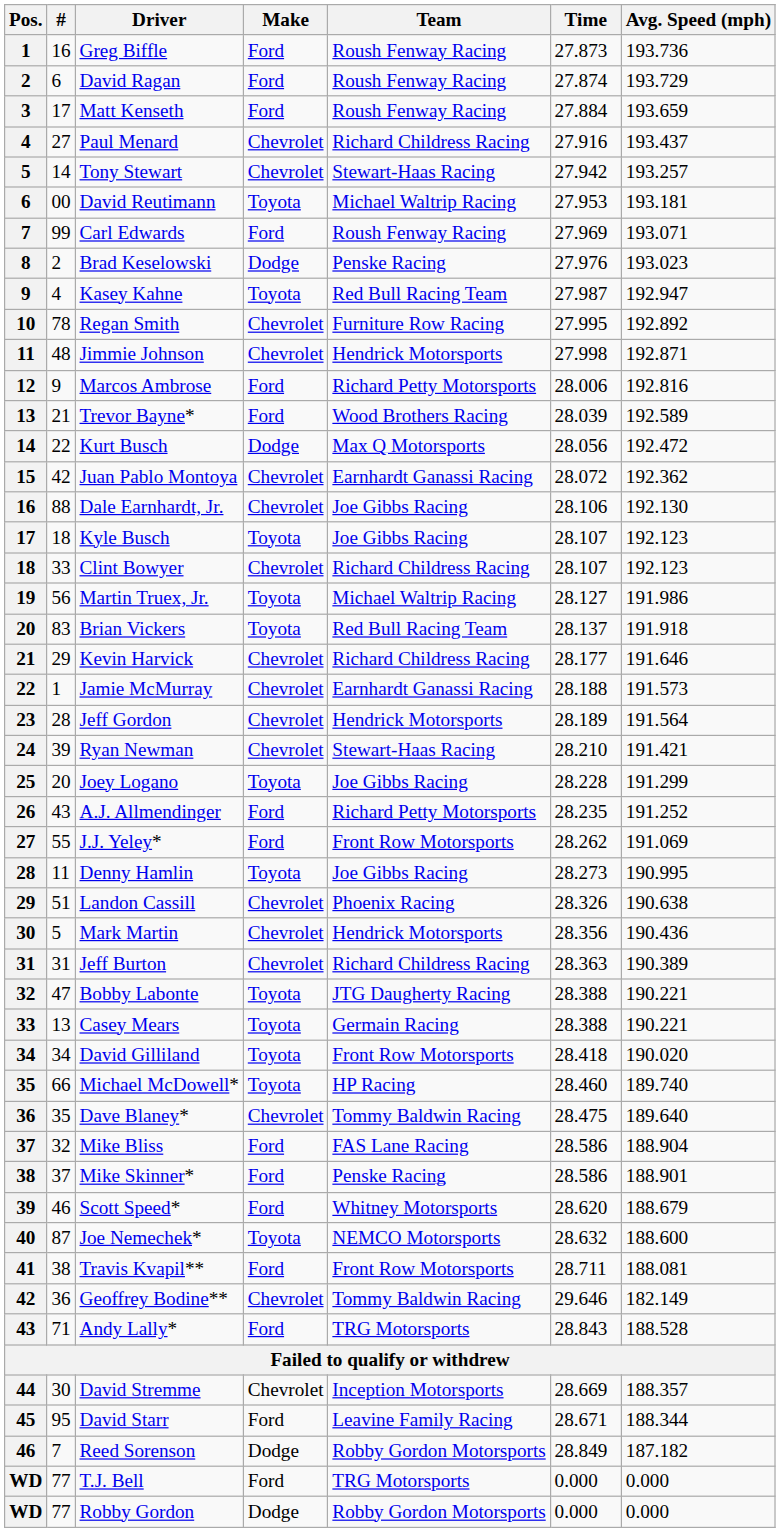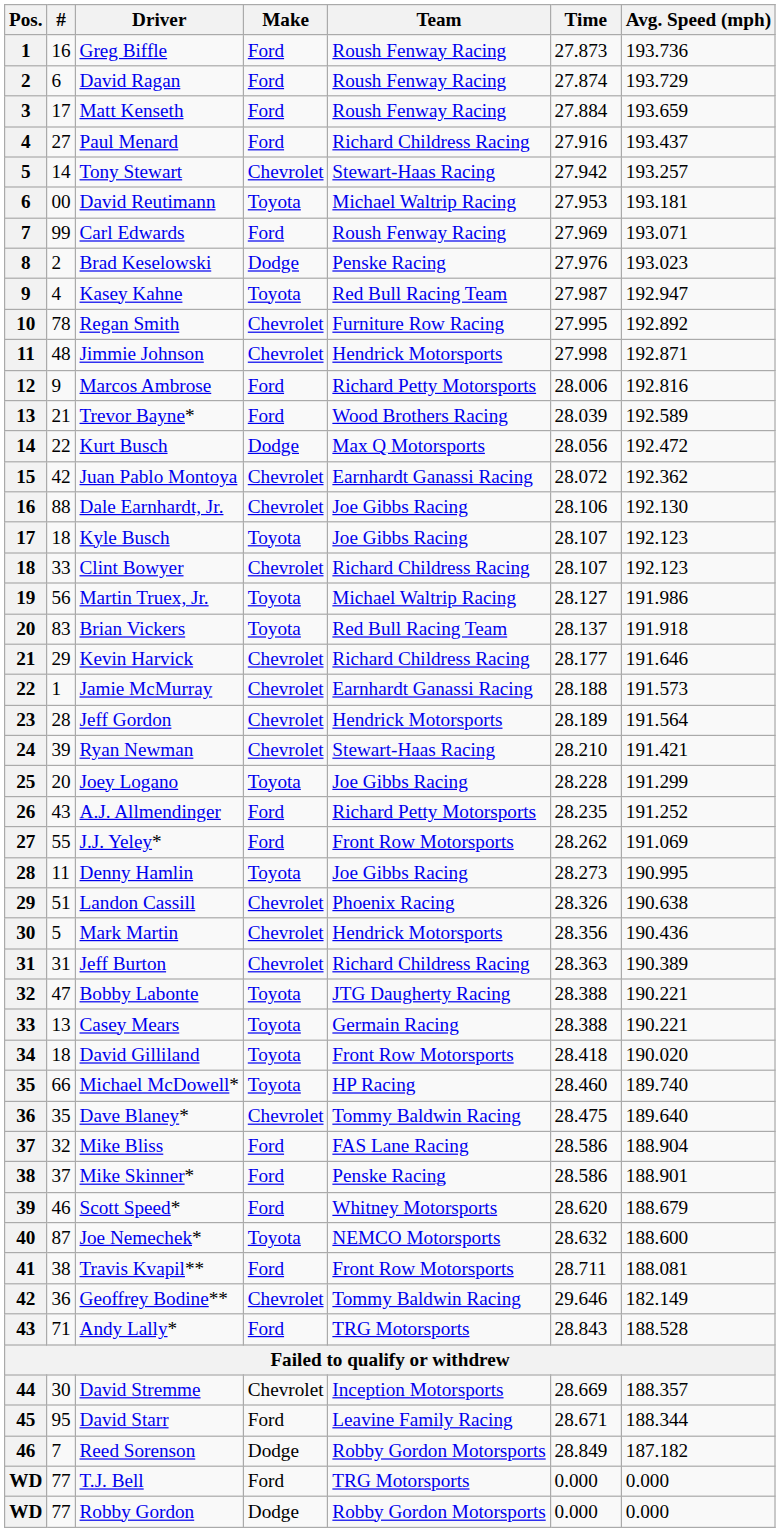Paul Menard | Make: Chevrolet -> Ford
David Gilliland | #: 34 -> 18
